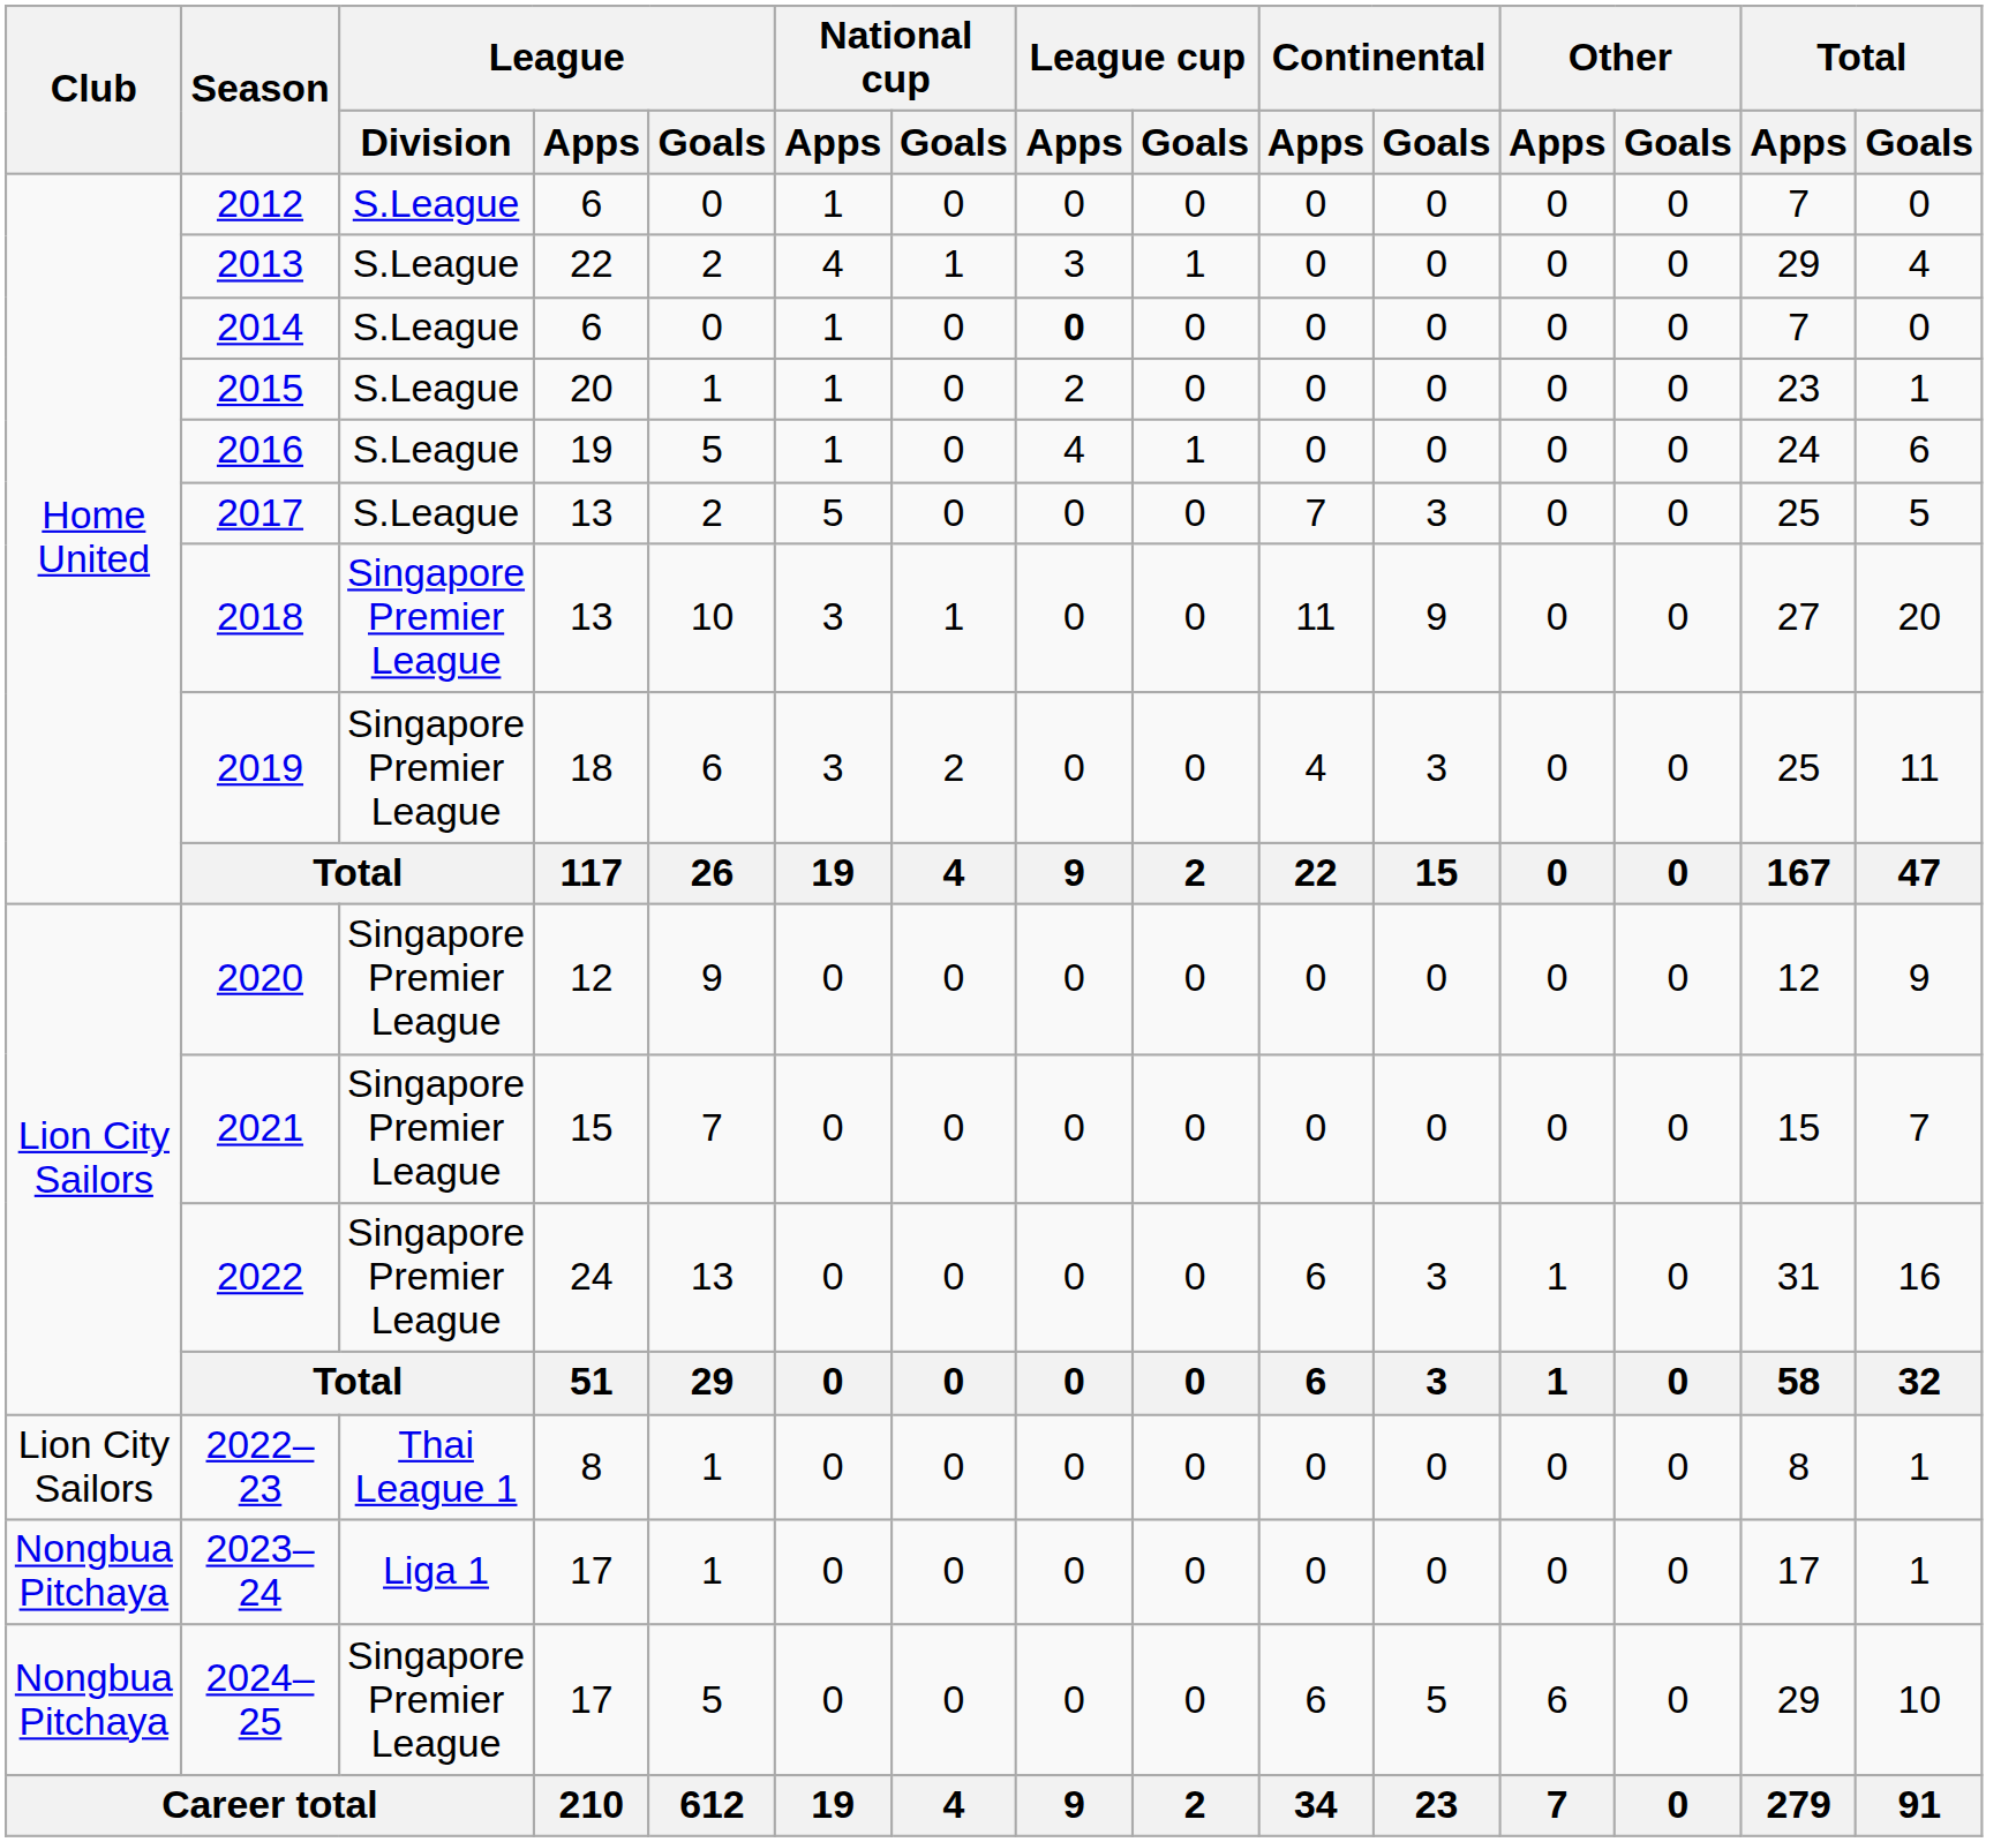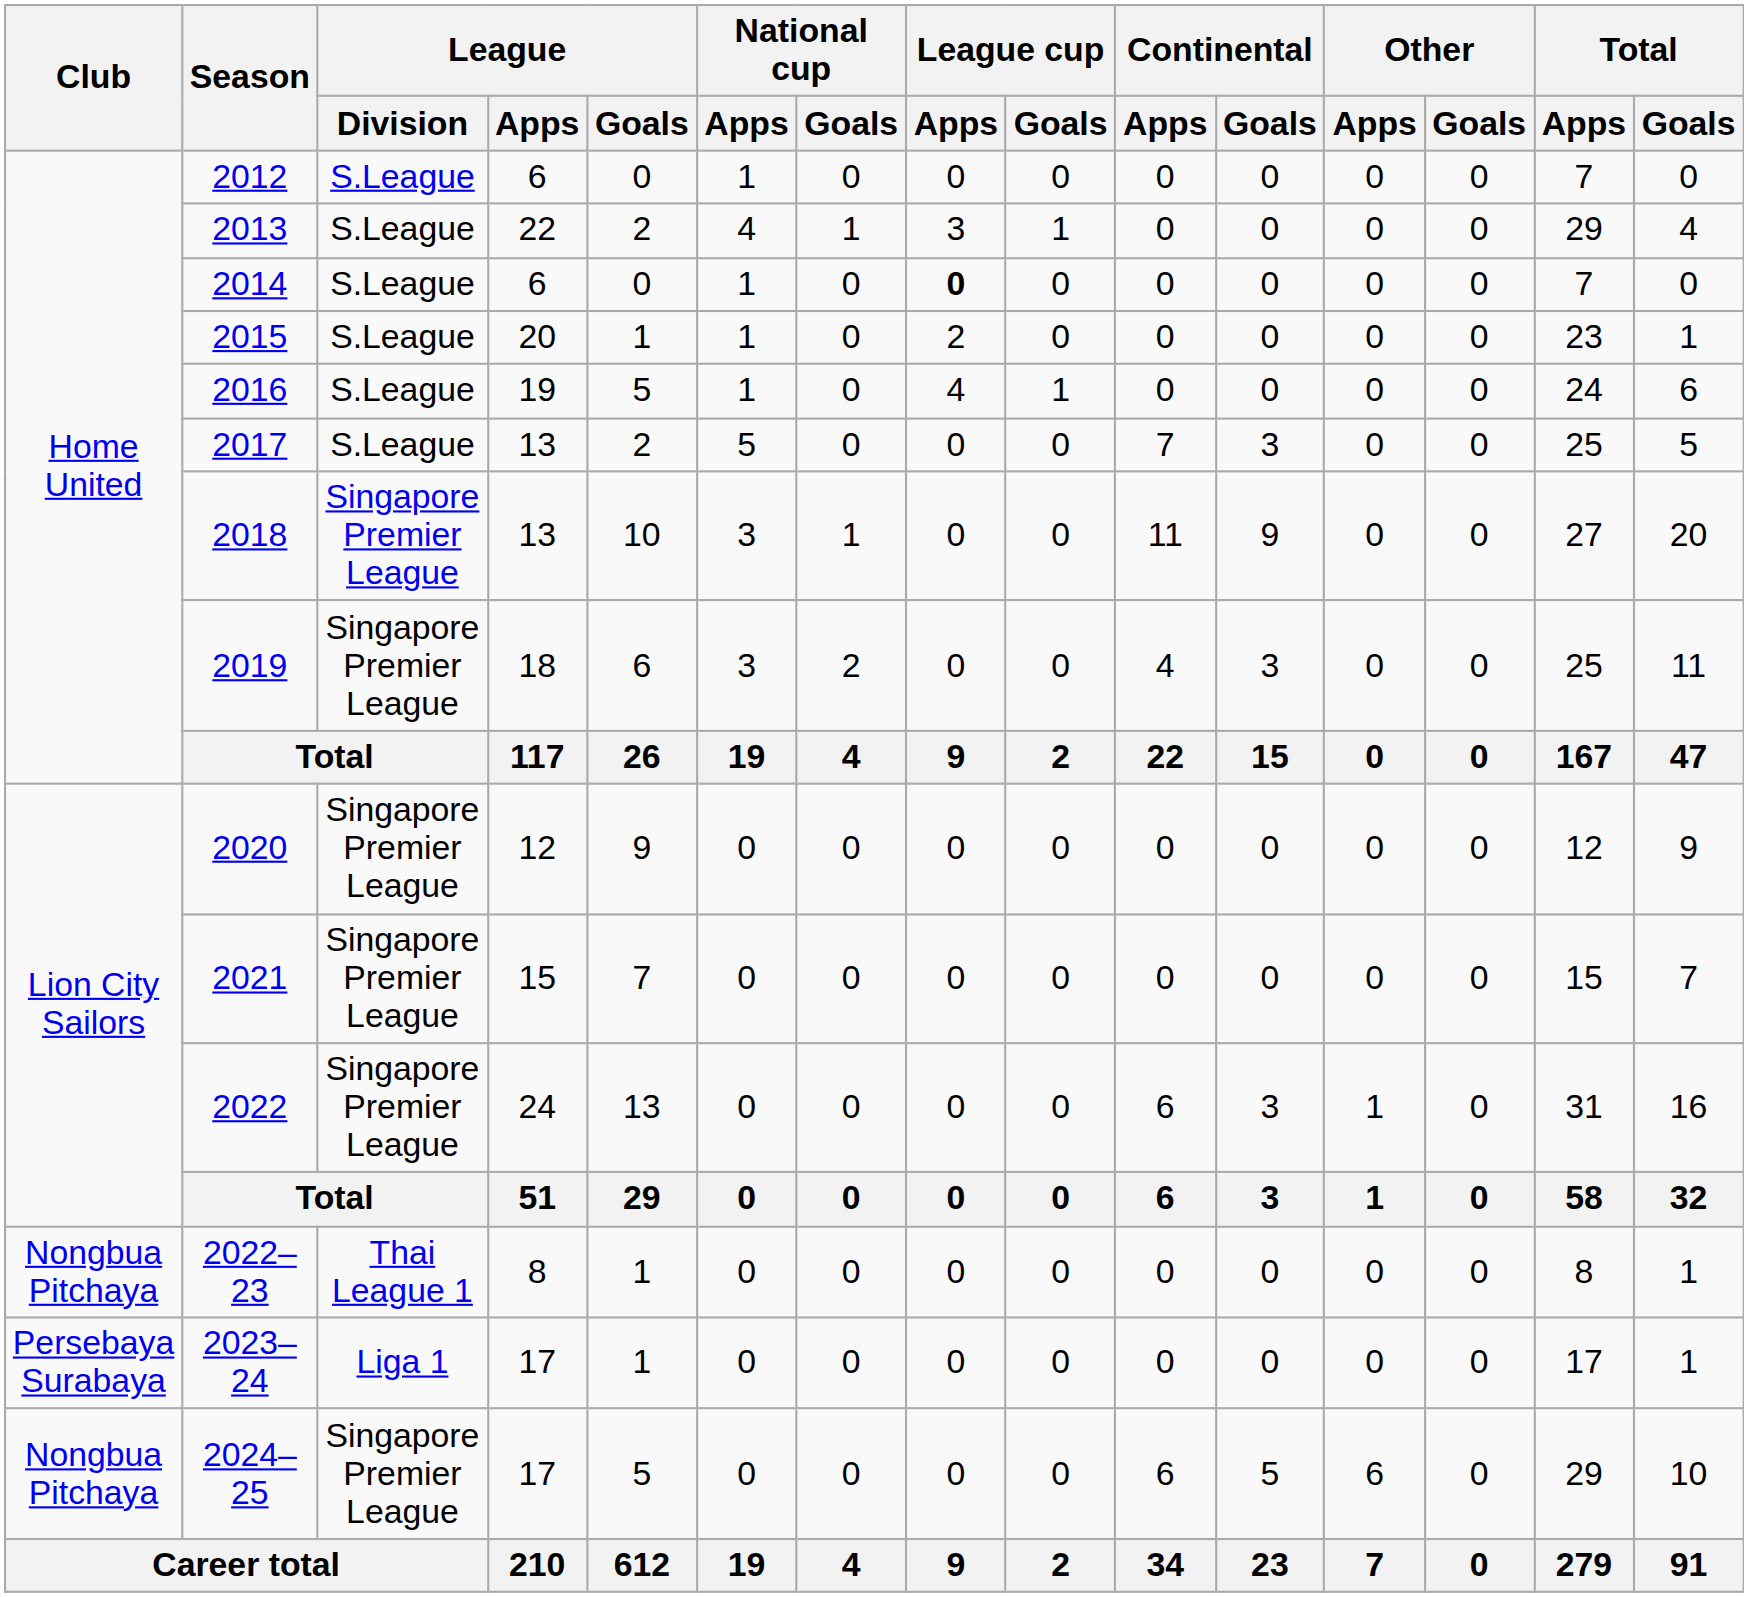2022–23 | Club: Lion City Sailors -> Nongbua Pitchaya
2023–24 | Club: Nongbua Pitchaya -> Persebaya Surabaya
